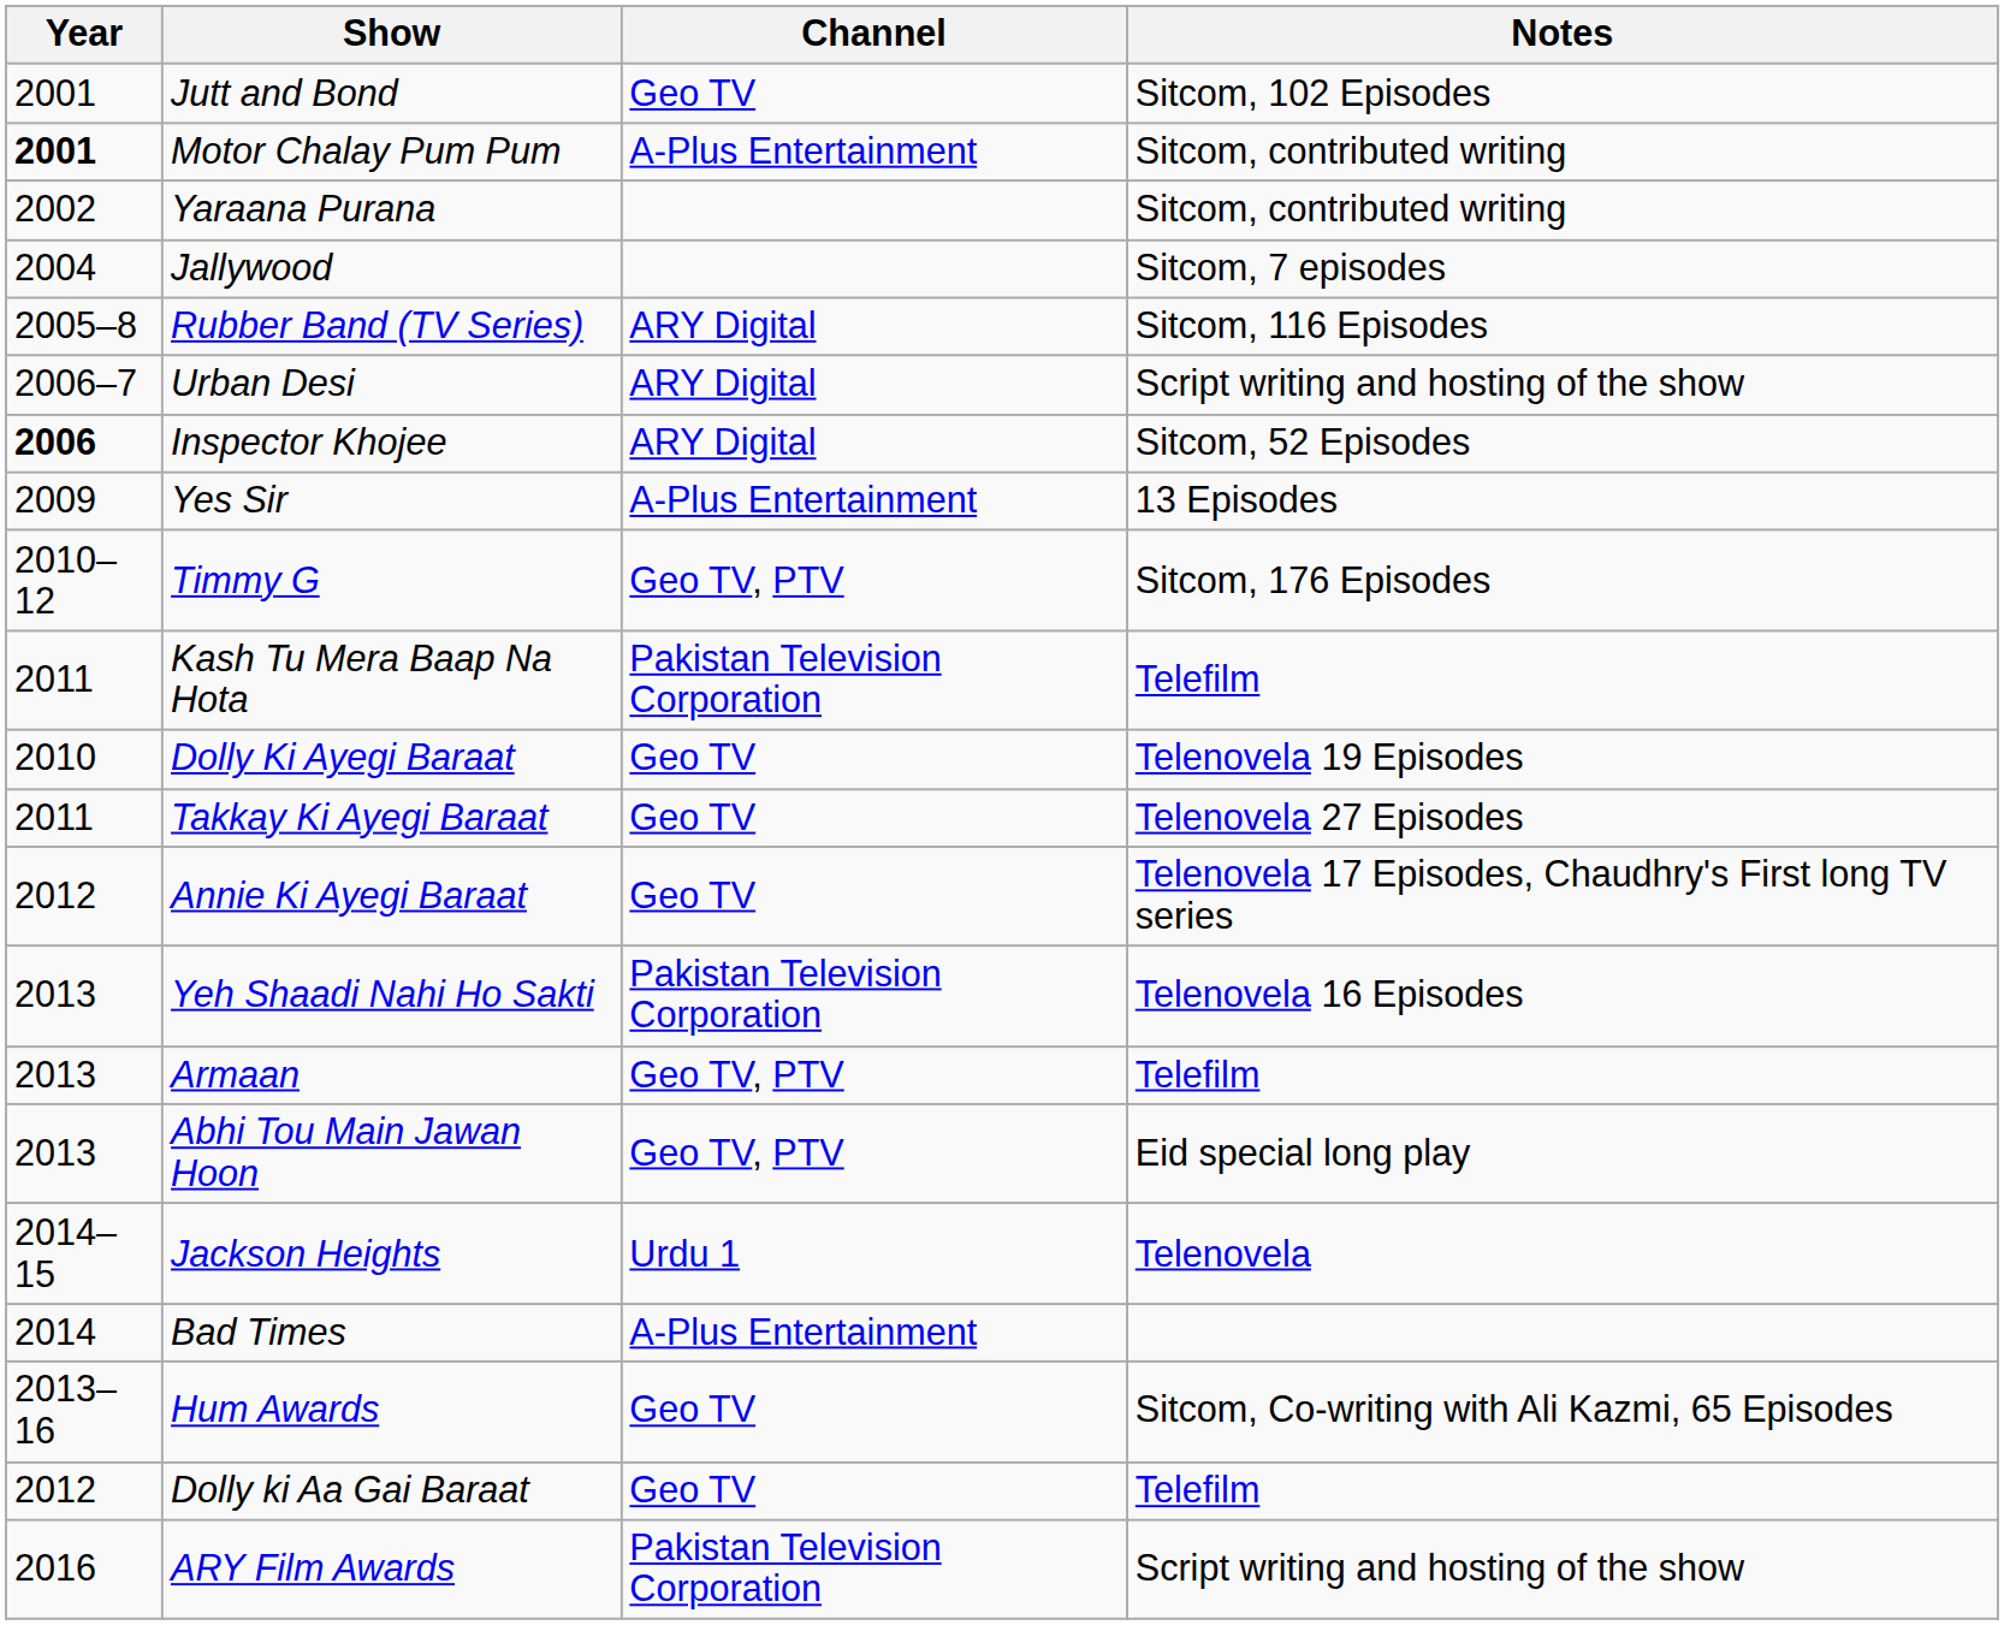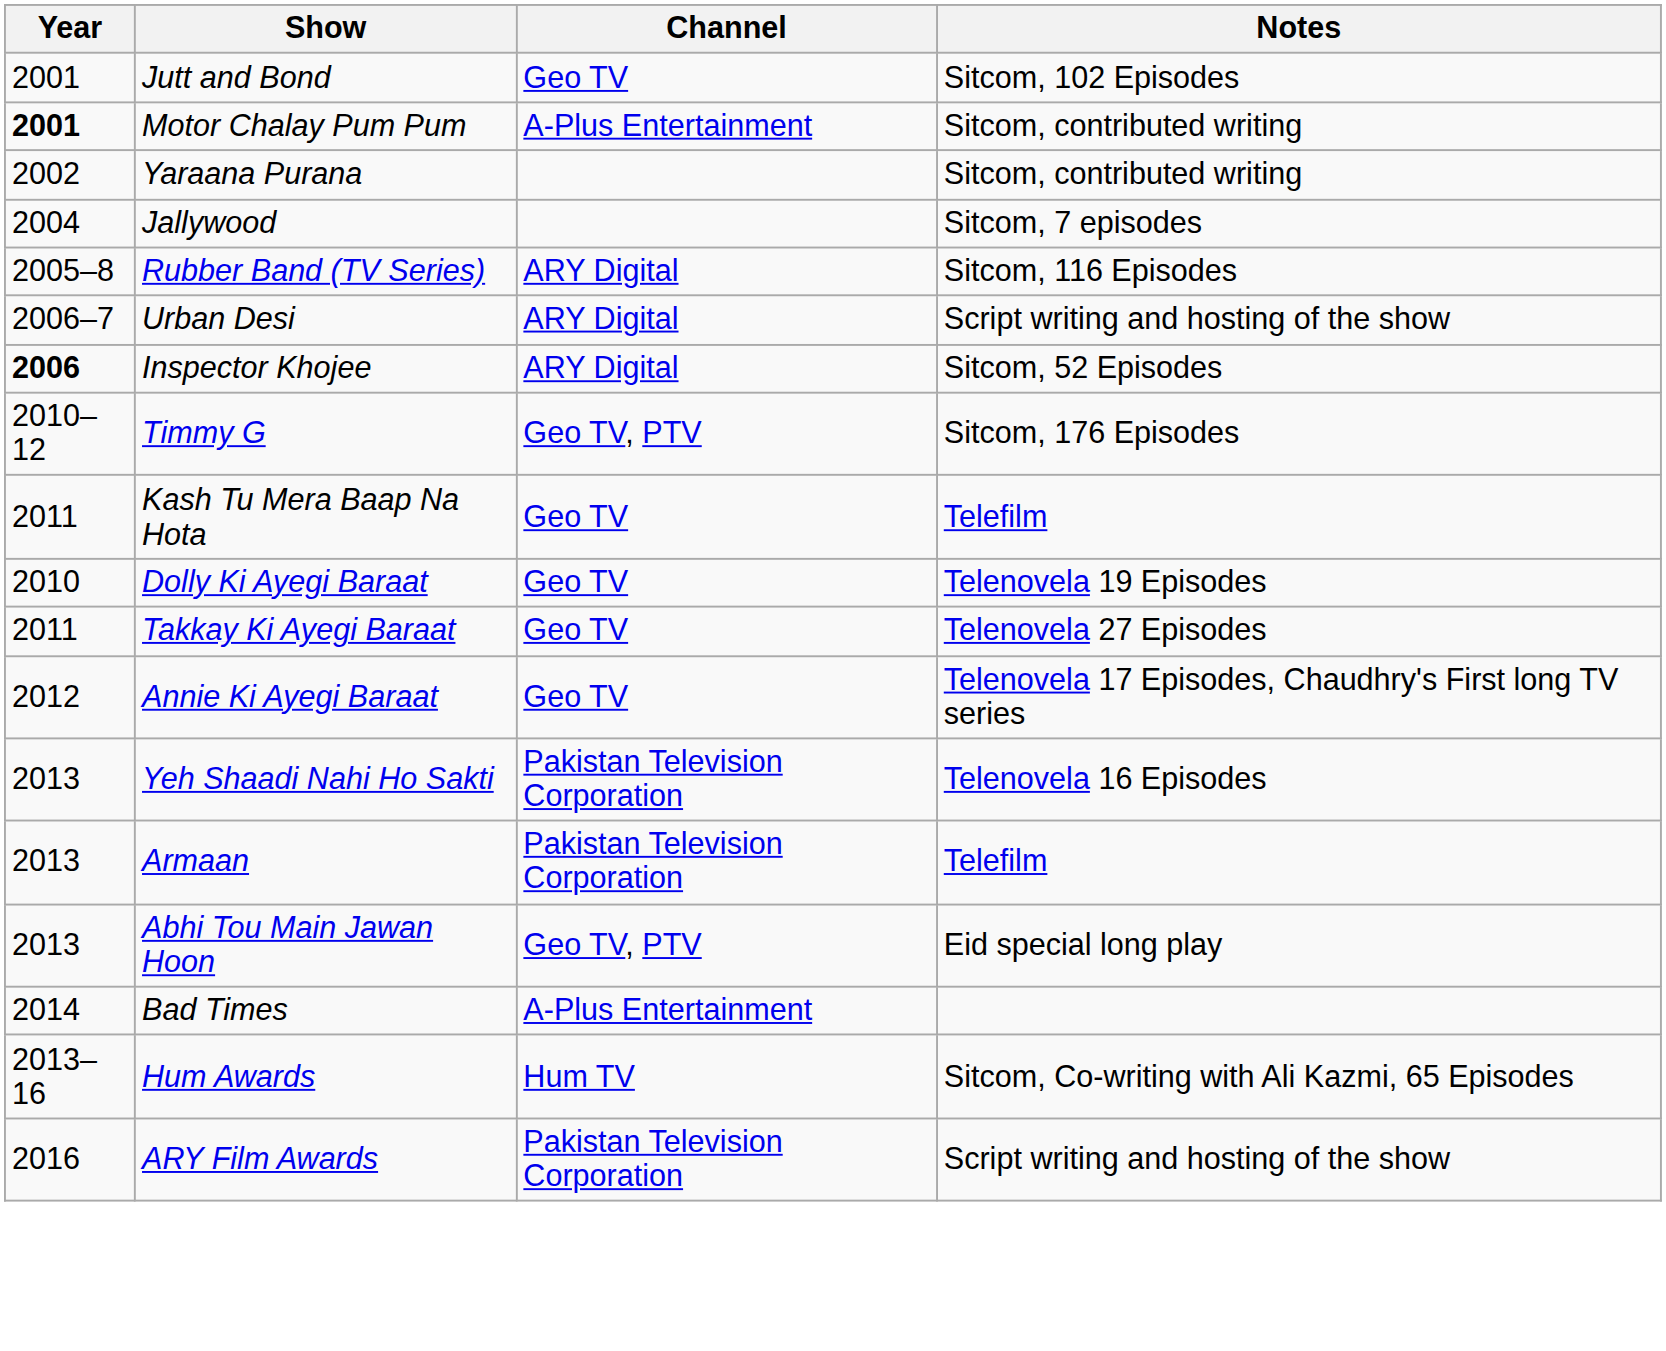- row: 2009 | Yes Sir | A-Plus Entertainment | 13 Episodes
Kash Tu Mera Baap Na Hota | Channel: Pakistan Television Corporation -> Geo TV
Armaan | Channel: Geo TV, PTV -> Pakistan Television Corporation
- row: 2014–15 | Jackson Heights | Urdu 1 | Telenovela
Hum Awards | Channel: Geo TV -> Hum TV
- row: 2012 | Dolly ki Aa Gai Baraat | Geo TV | Telefilm
